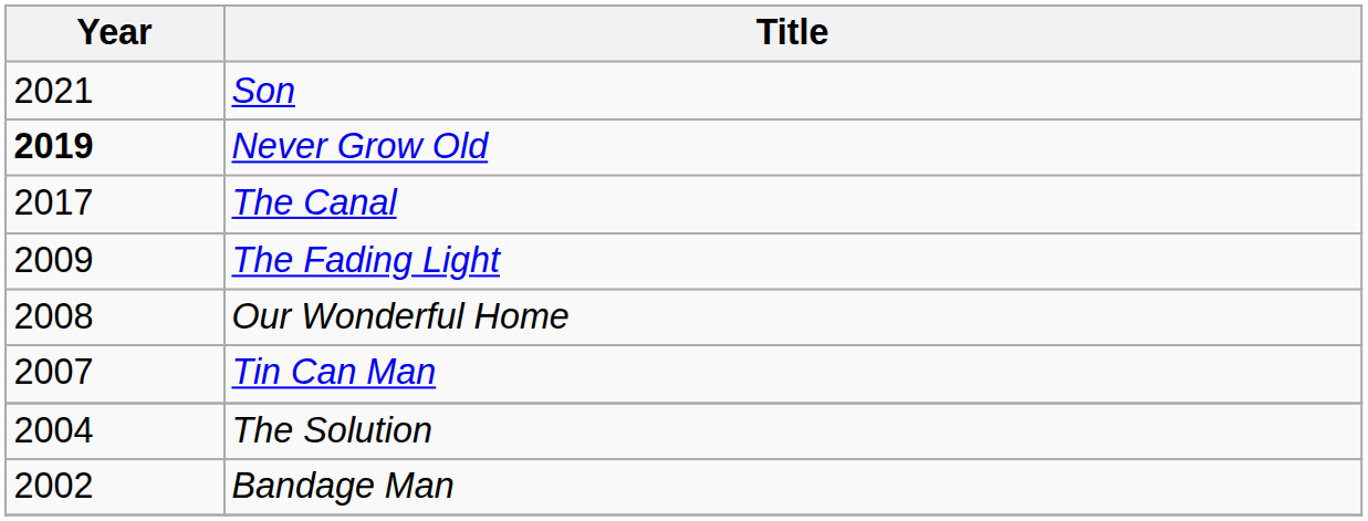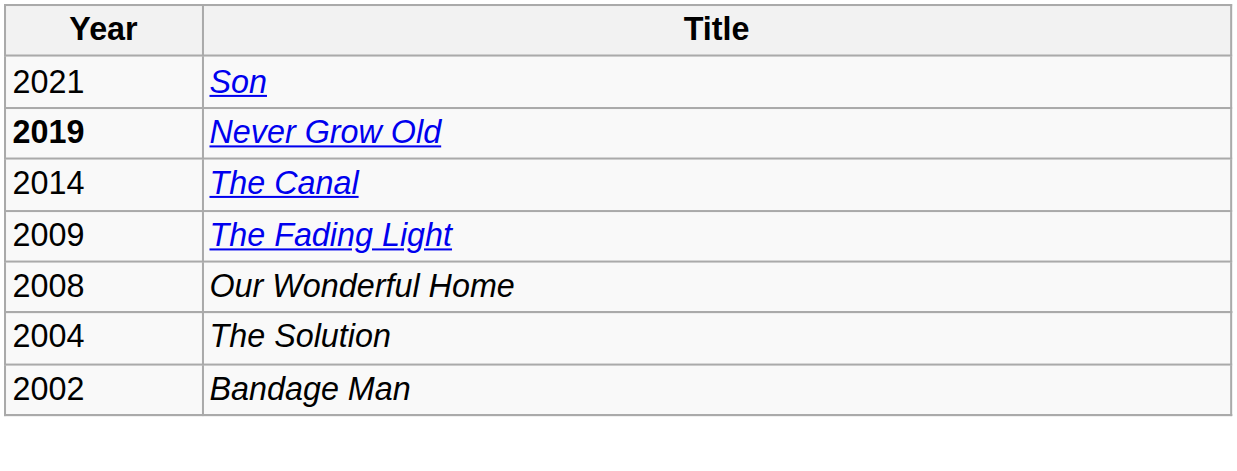The Canal | Year: 2017 -> 2014
- row: 2007 | Tin Can Man
